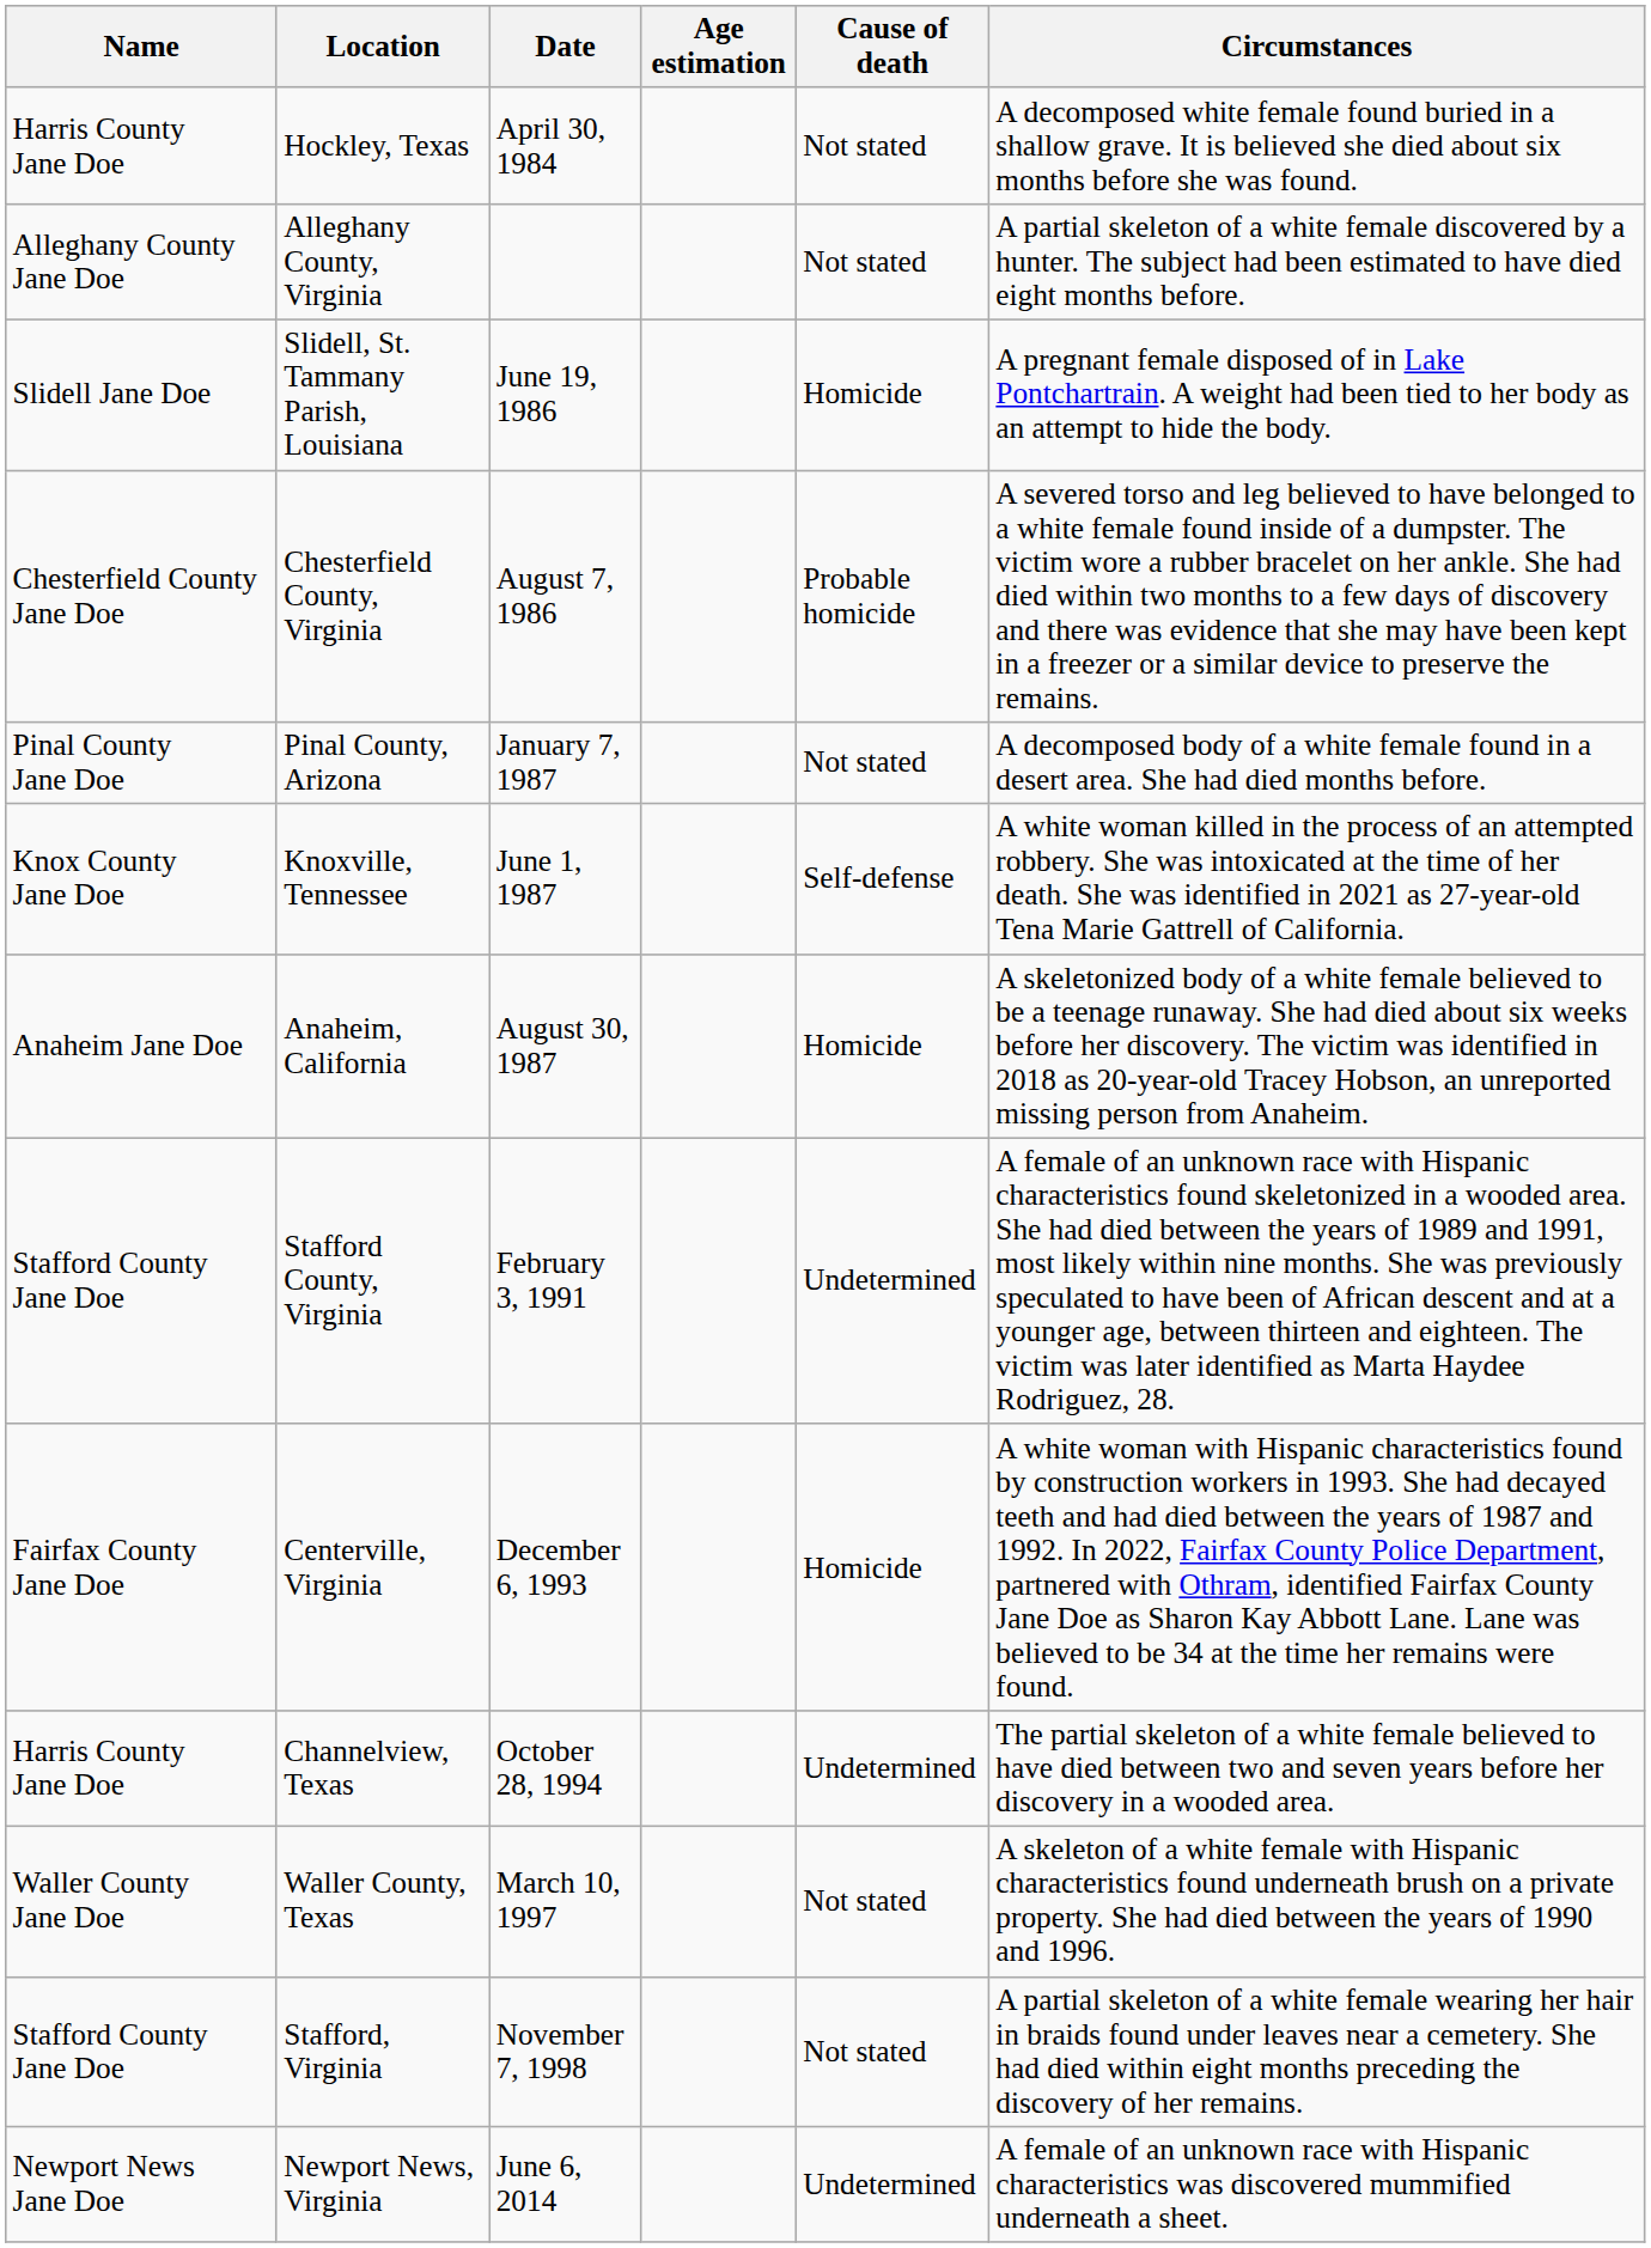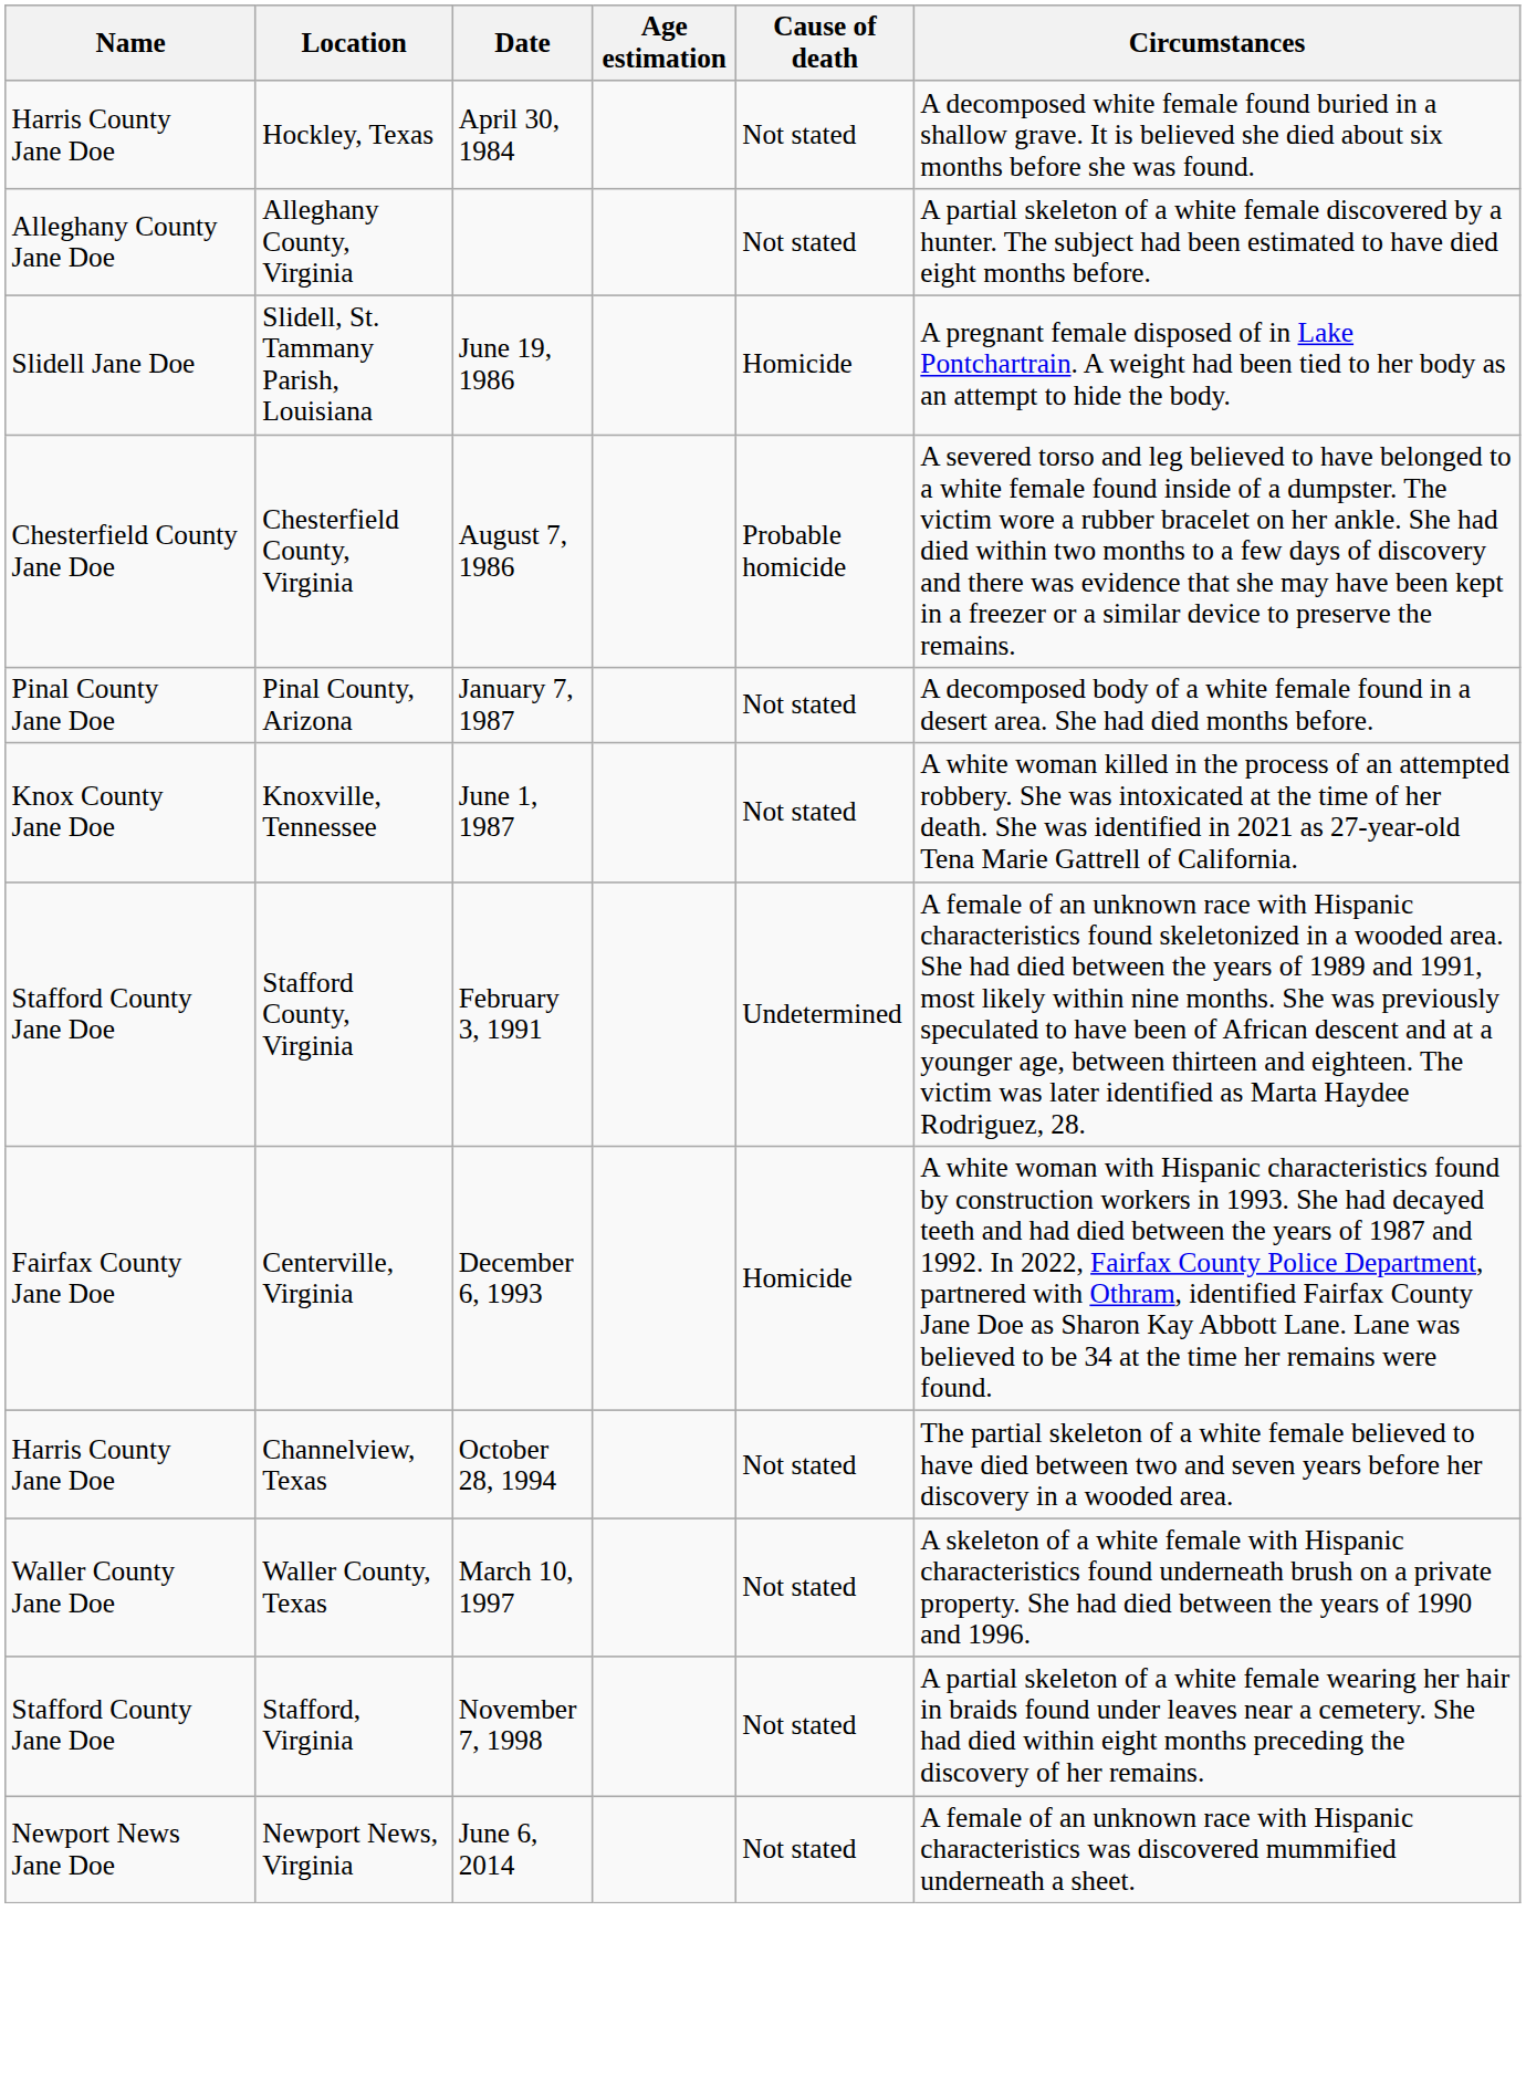Knoxville, Tennessee | Cause of death: Self-defense -> Not stated
- row: Anaheim Jane Doe | Anaheim, California | August 30, 1987 | Homicide | A skeletonized body of a white female believed to be a teenage runaway. She had died about six weeks before her discovery. The victim was identified in 2018 as 20-year-old Tracey Hobson, an unreported missing person from Anaheim.
Channelview, Texas | Cause of death: Undetermined -> Not stated
Newport News, Virginia | Cause of death: Undetermined -> Not stated
